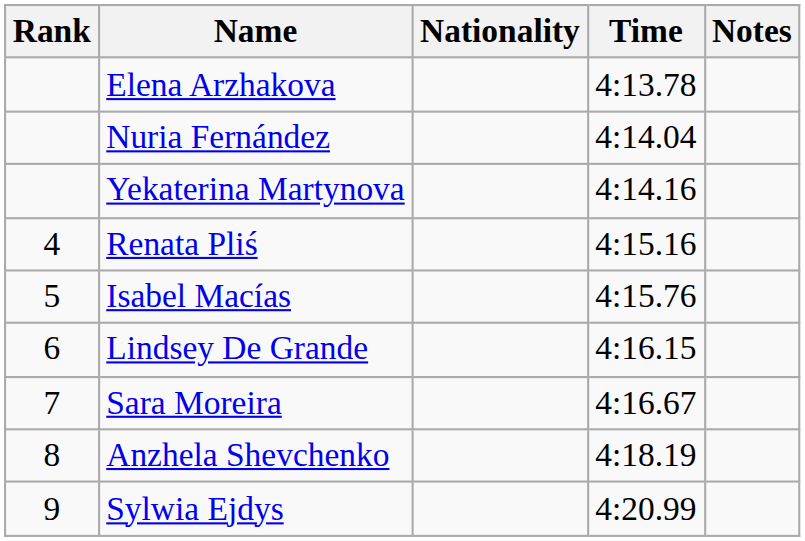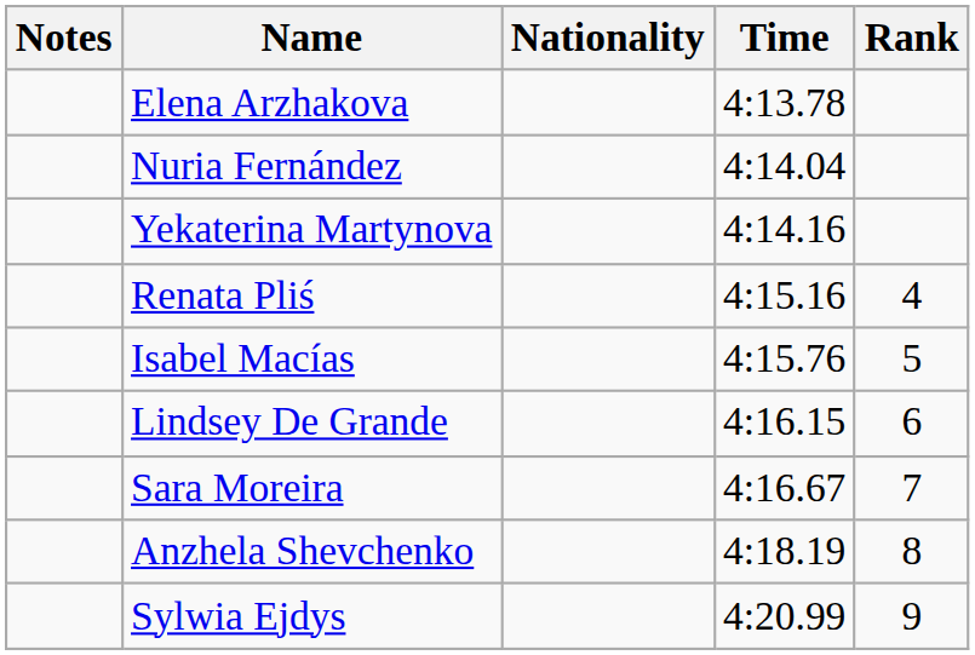columns swapped: Rank <-> Notes
